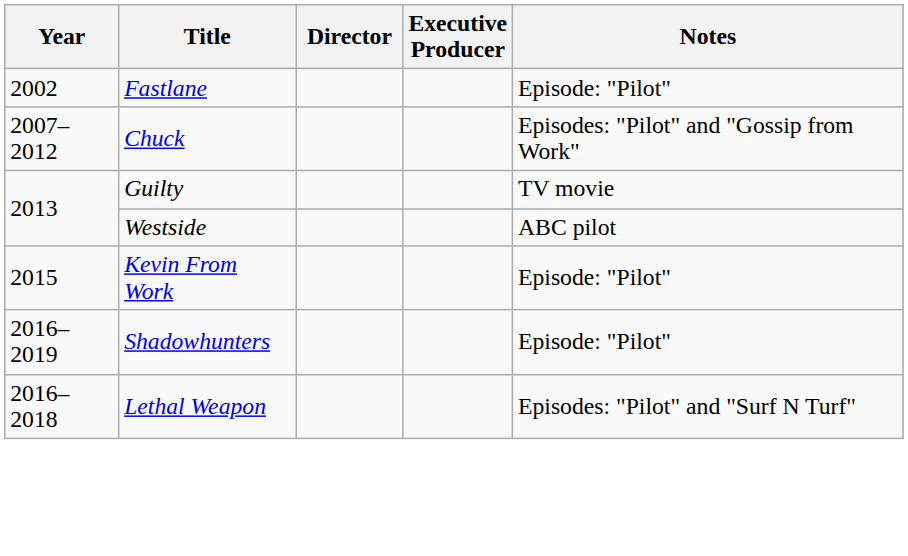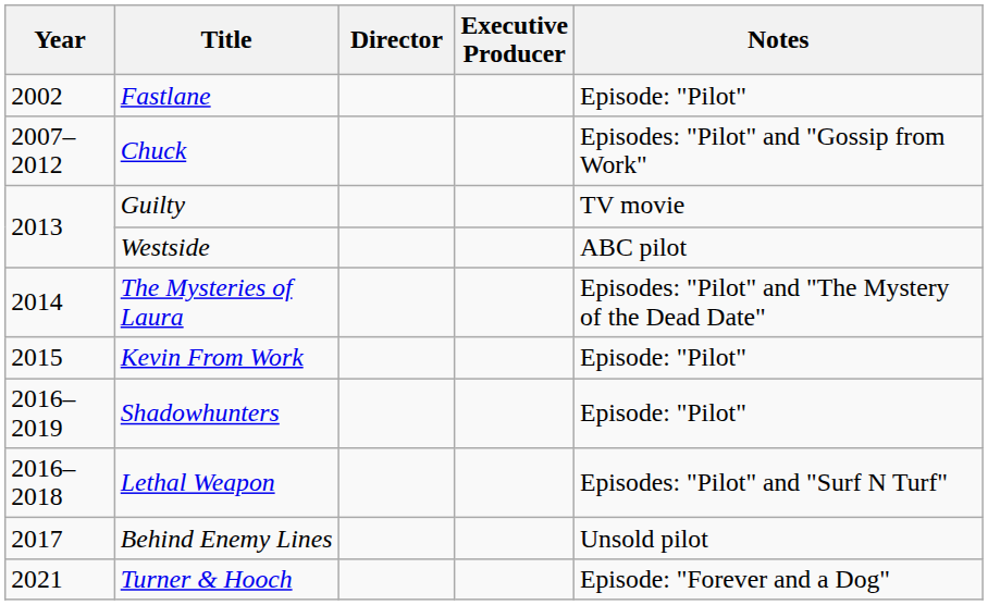+ row: 2014 | The Mysteries of Laura | Episodes: "Pilot" and "The Mystery of the Dead Date"
+ row: 2017 | Behind Enemy Lines | Unsold pilot
+ row: 2021 | Turner & Hooch | Episode: "Forever and a Dog"
